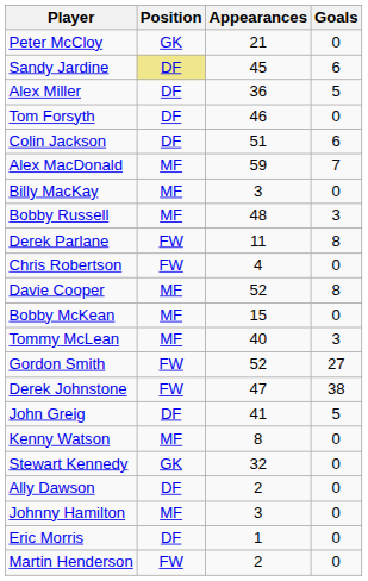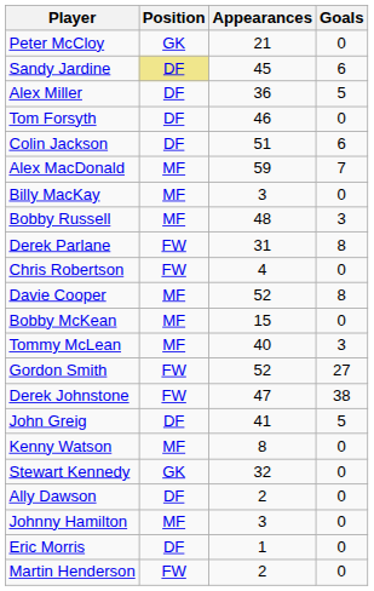Derek Parlane | Appearances: 11 -> 31
